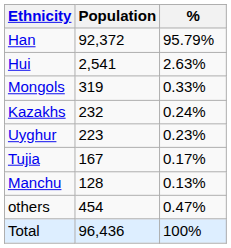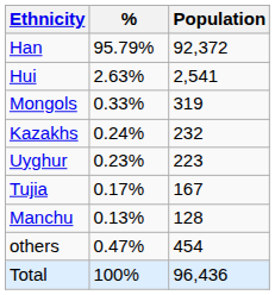columns swapped: Population <-> %
